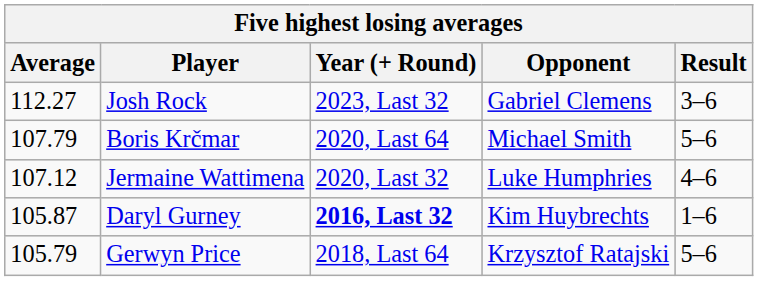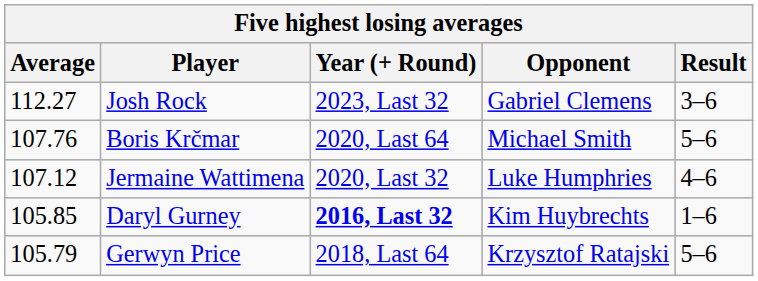Boris Krčmar | Average: 107.79 -> 107.76
Daryl Gurney | Average: 105.87 -> 105.85
